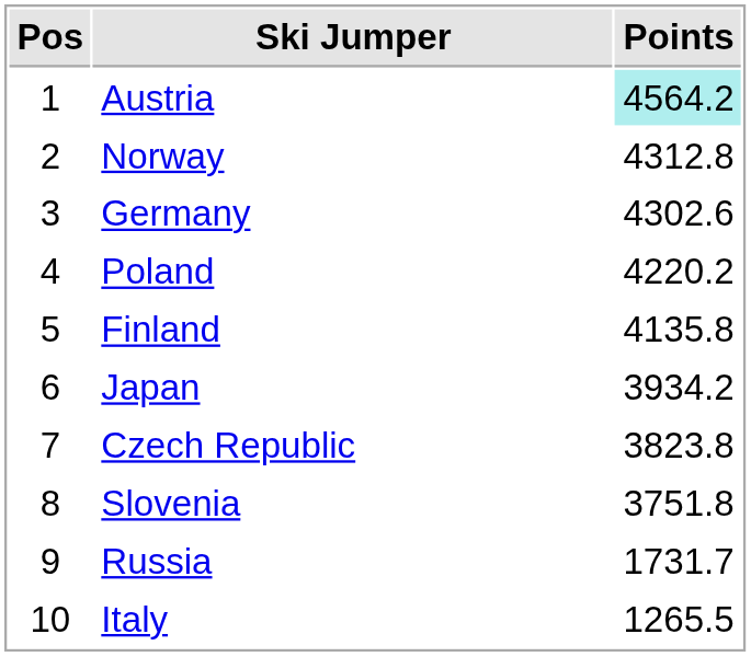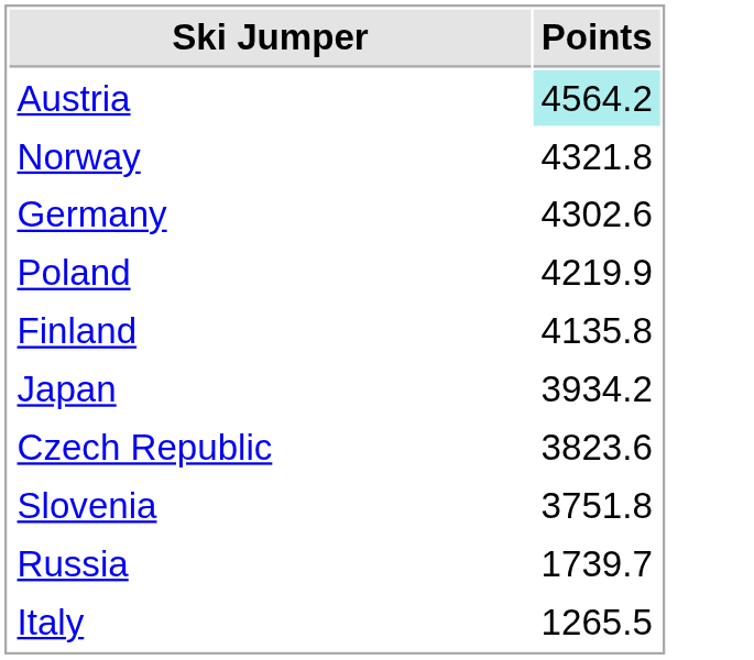- column: Pos | 1 | 2 | 3 | 4 | 5 | 6 | 7 | 8 | 9 | 10
Norway | Points: 4312.8 -> 4321.8
Poland | Points: 4220.2 -> 4219.9
Czech Republic | Points: 3823.8 -> 3823.6
Russia | Points: 1731.7 -> 1739.7
